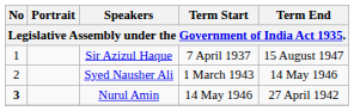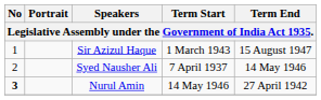Sir Azizul Haque | Term Start: 7 April 1937 -> 1 March 1943
Syed Nausher Ali | Term Start: 1 March 1943 -> 7 April 1937
